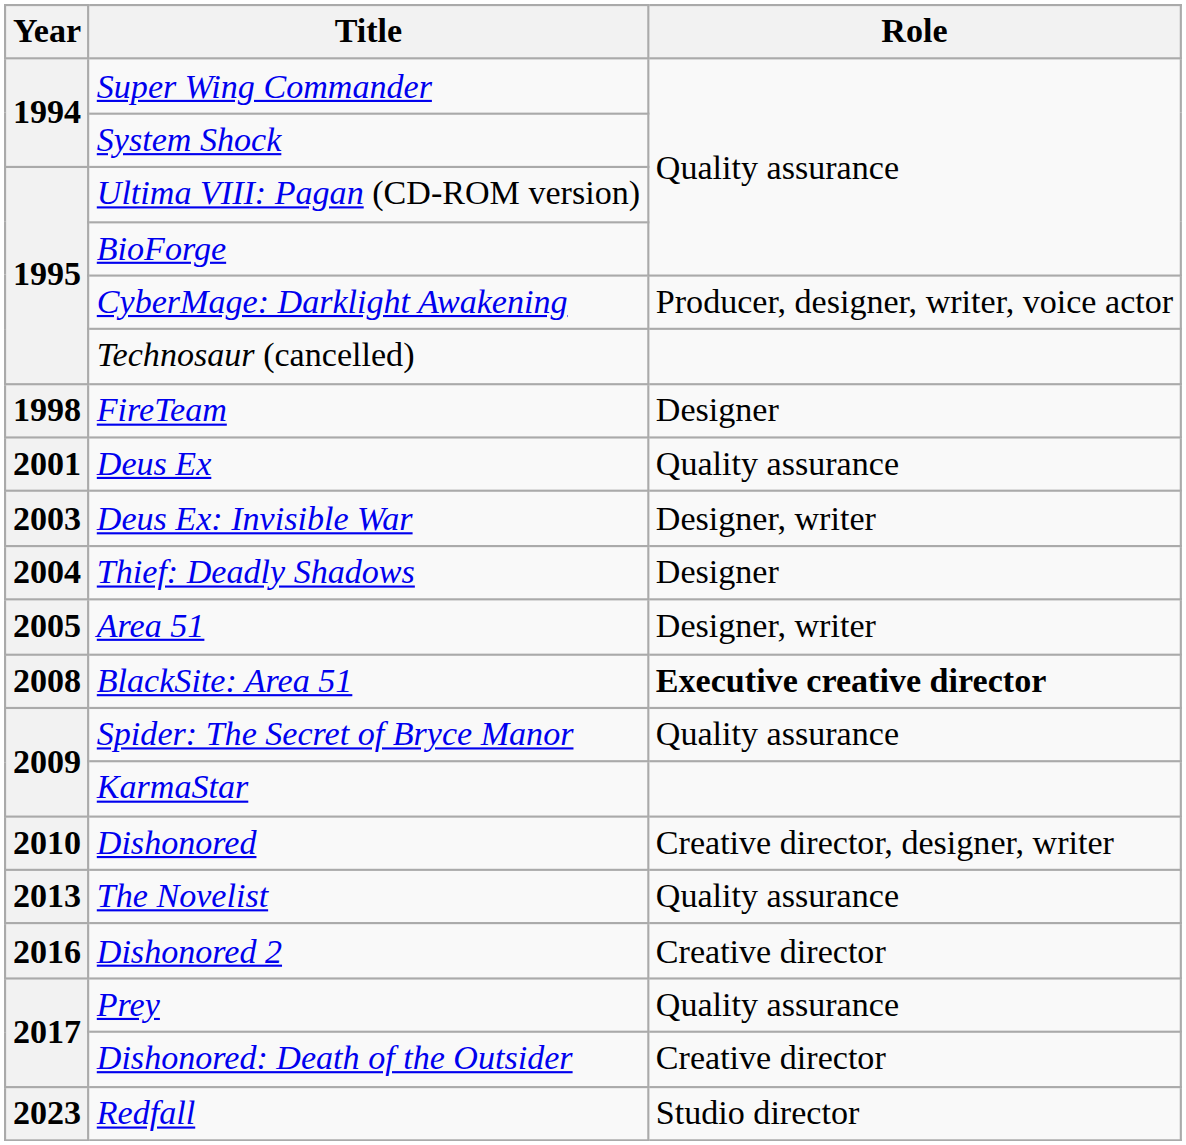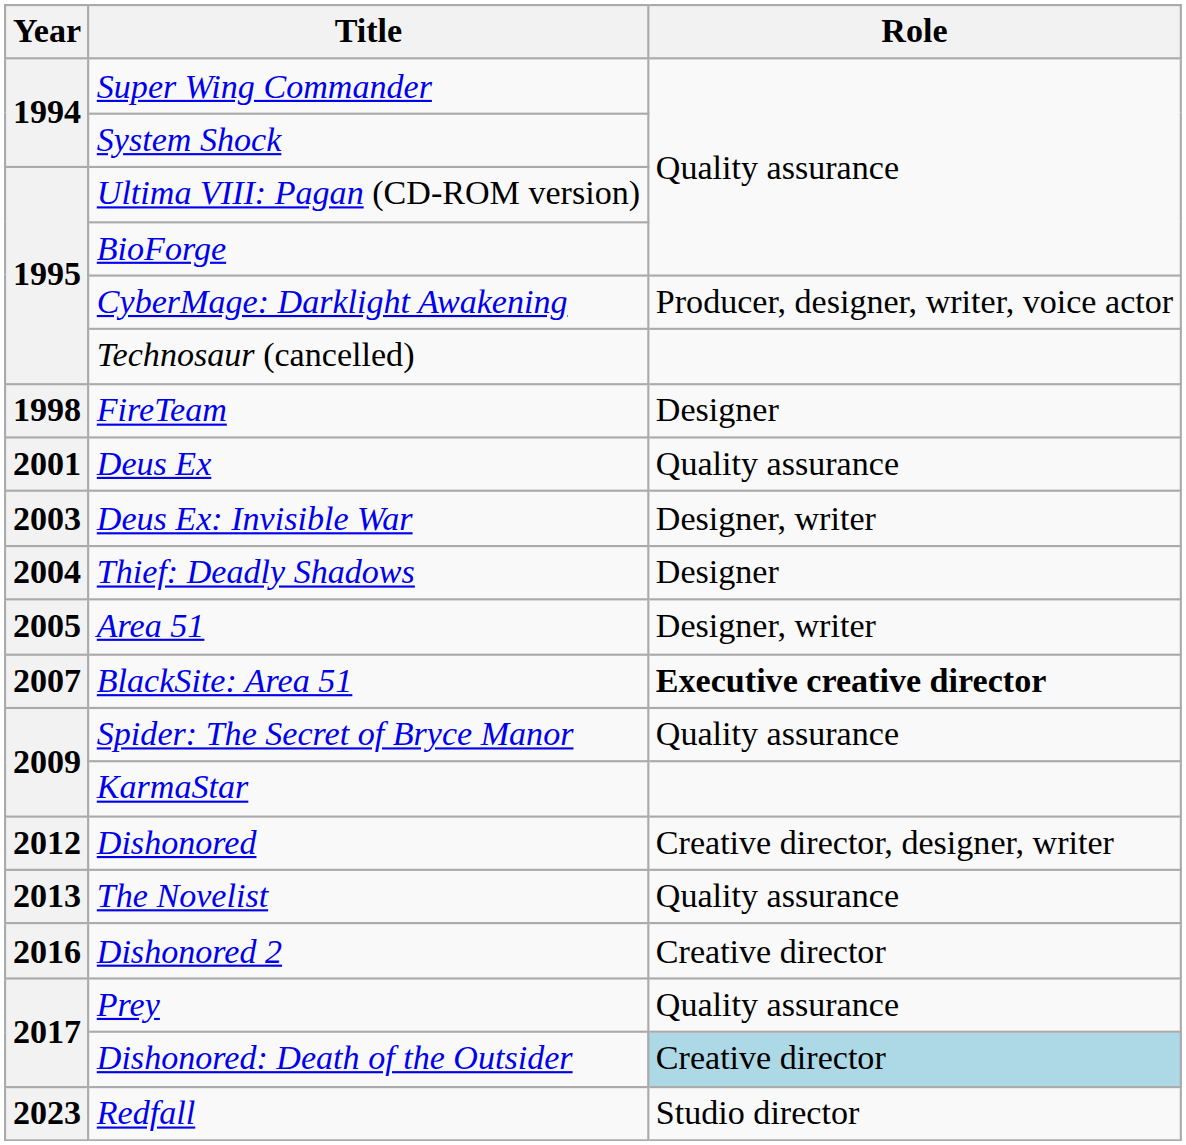BlackSite: Area 51 | Year: 2008 -> 2007
Dishonored | Year: 2010 -> 2012
Dishonored: Death of the Outsider | Role: no background -> lightblue background
